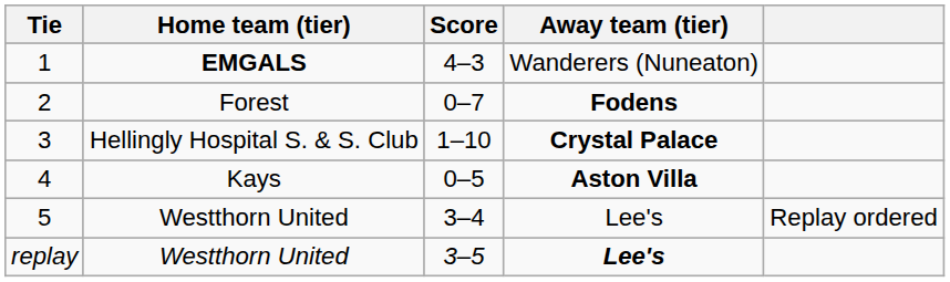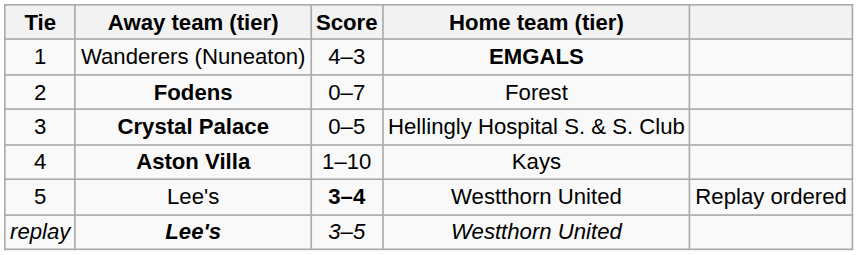columns swapped: Home team (tier) <-> Away team (tier)
3 | Score: 1–10 -> 0–5
4 | Score: 0–5 -> 1–10
5 | Score: normal -> bold
